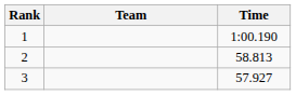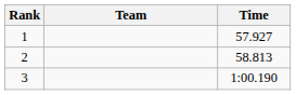1 | Time: 1:00.190 -> 57.927
3 | Time: 57.927 -> 1:00.190
